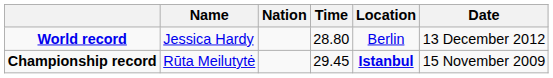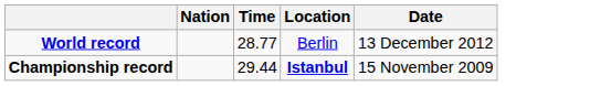- column: Name | Jessica Hardy | Rūta Meilutytė
World record | Time: 28.80 -> 28.77
Championship record | Time: 29.45 -> 29.44
